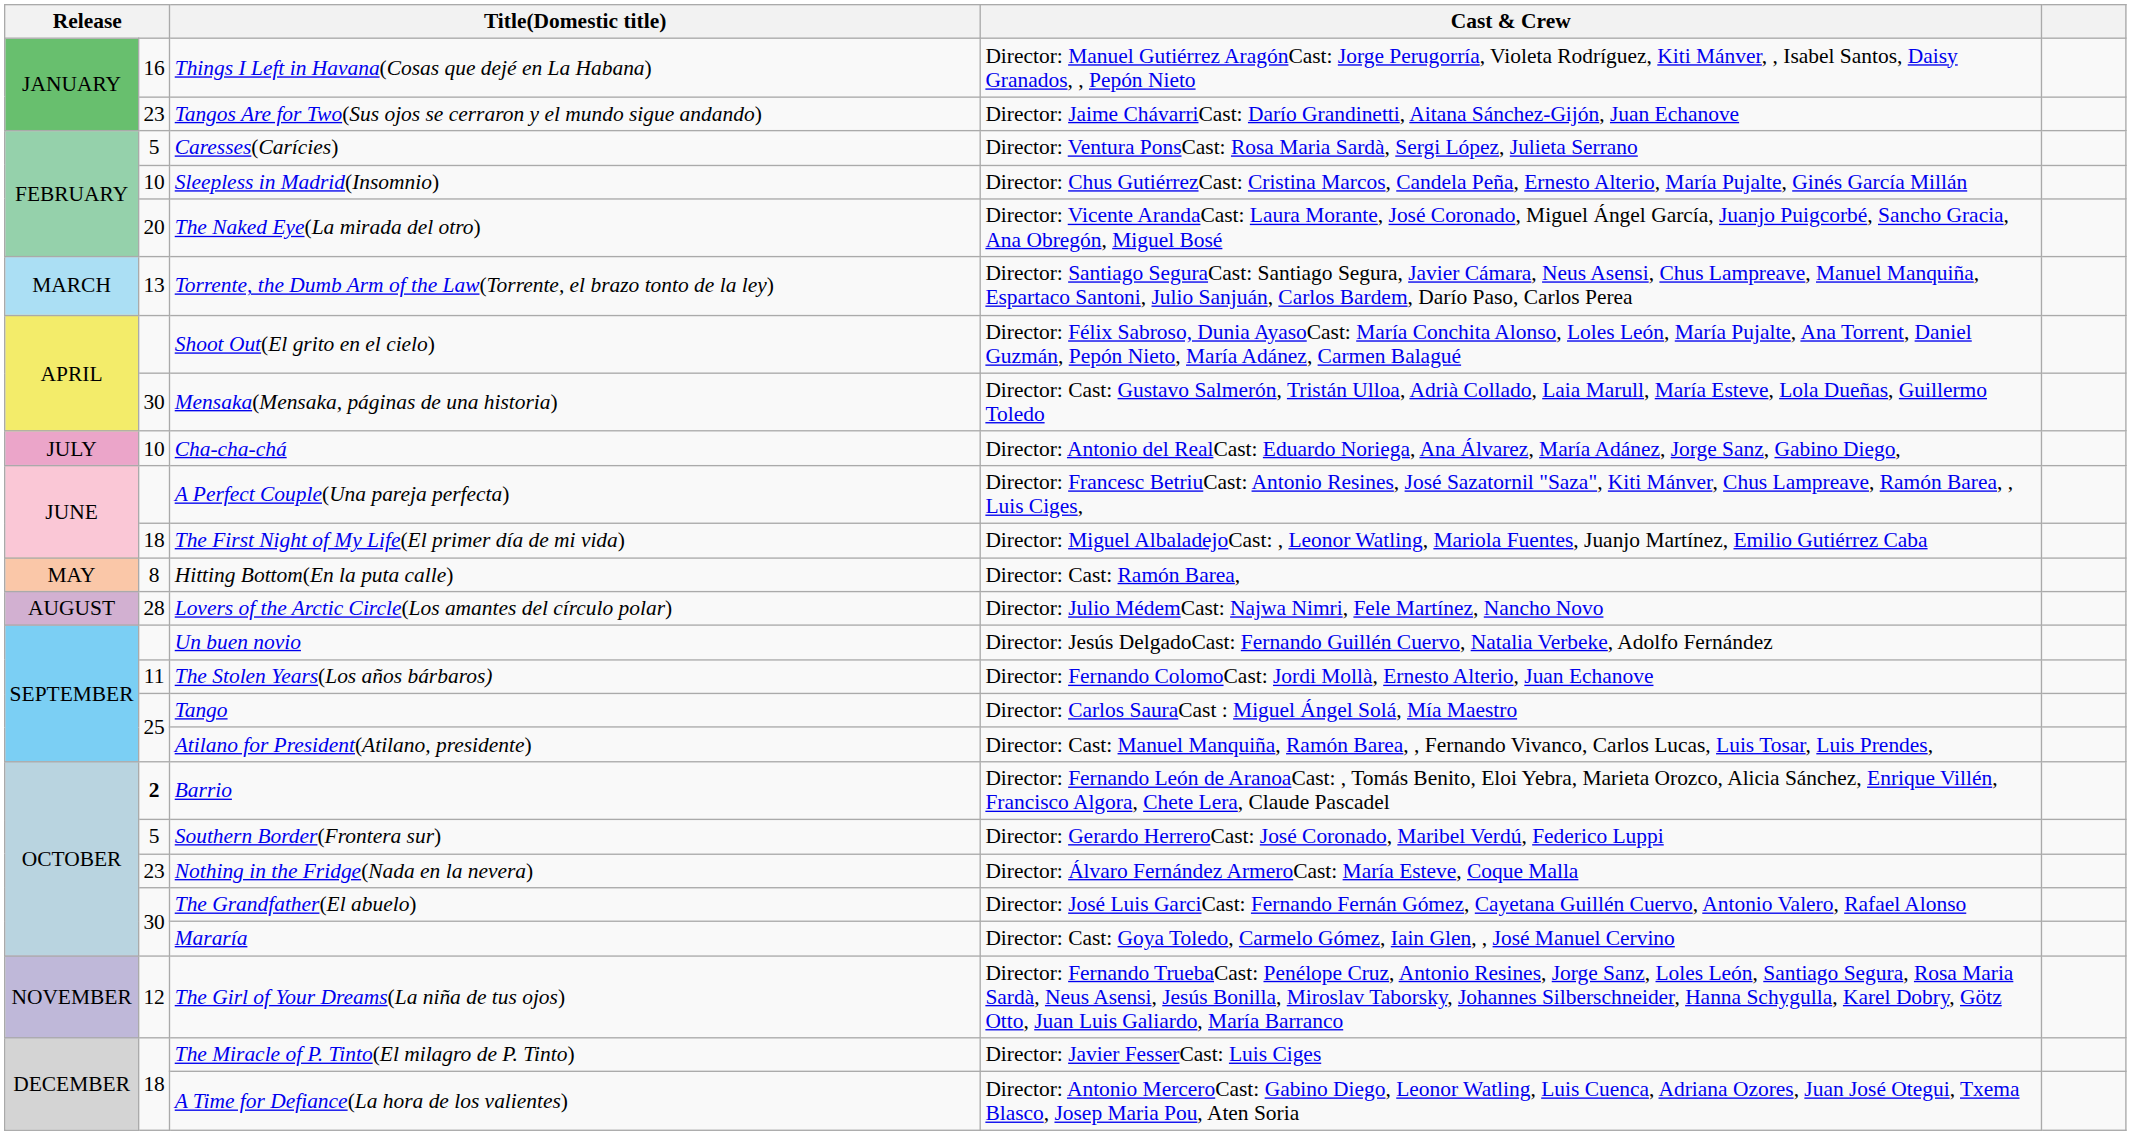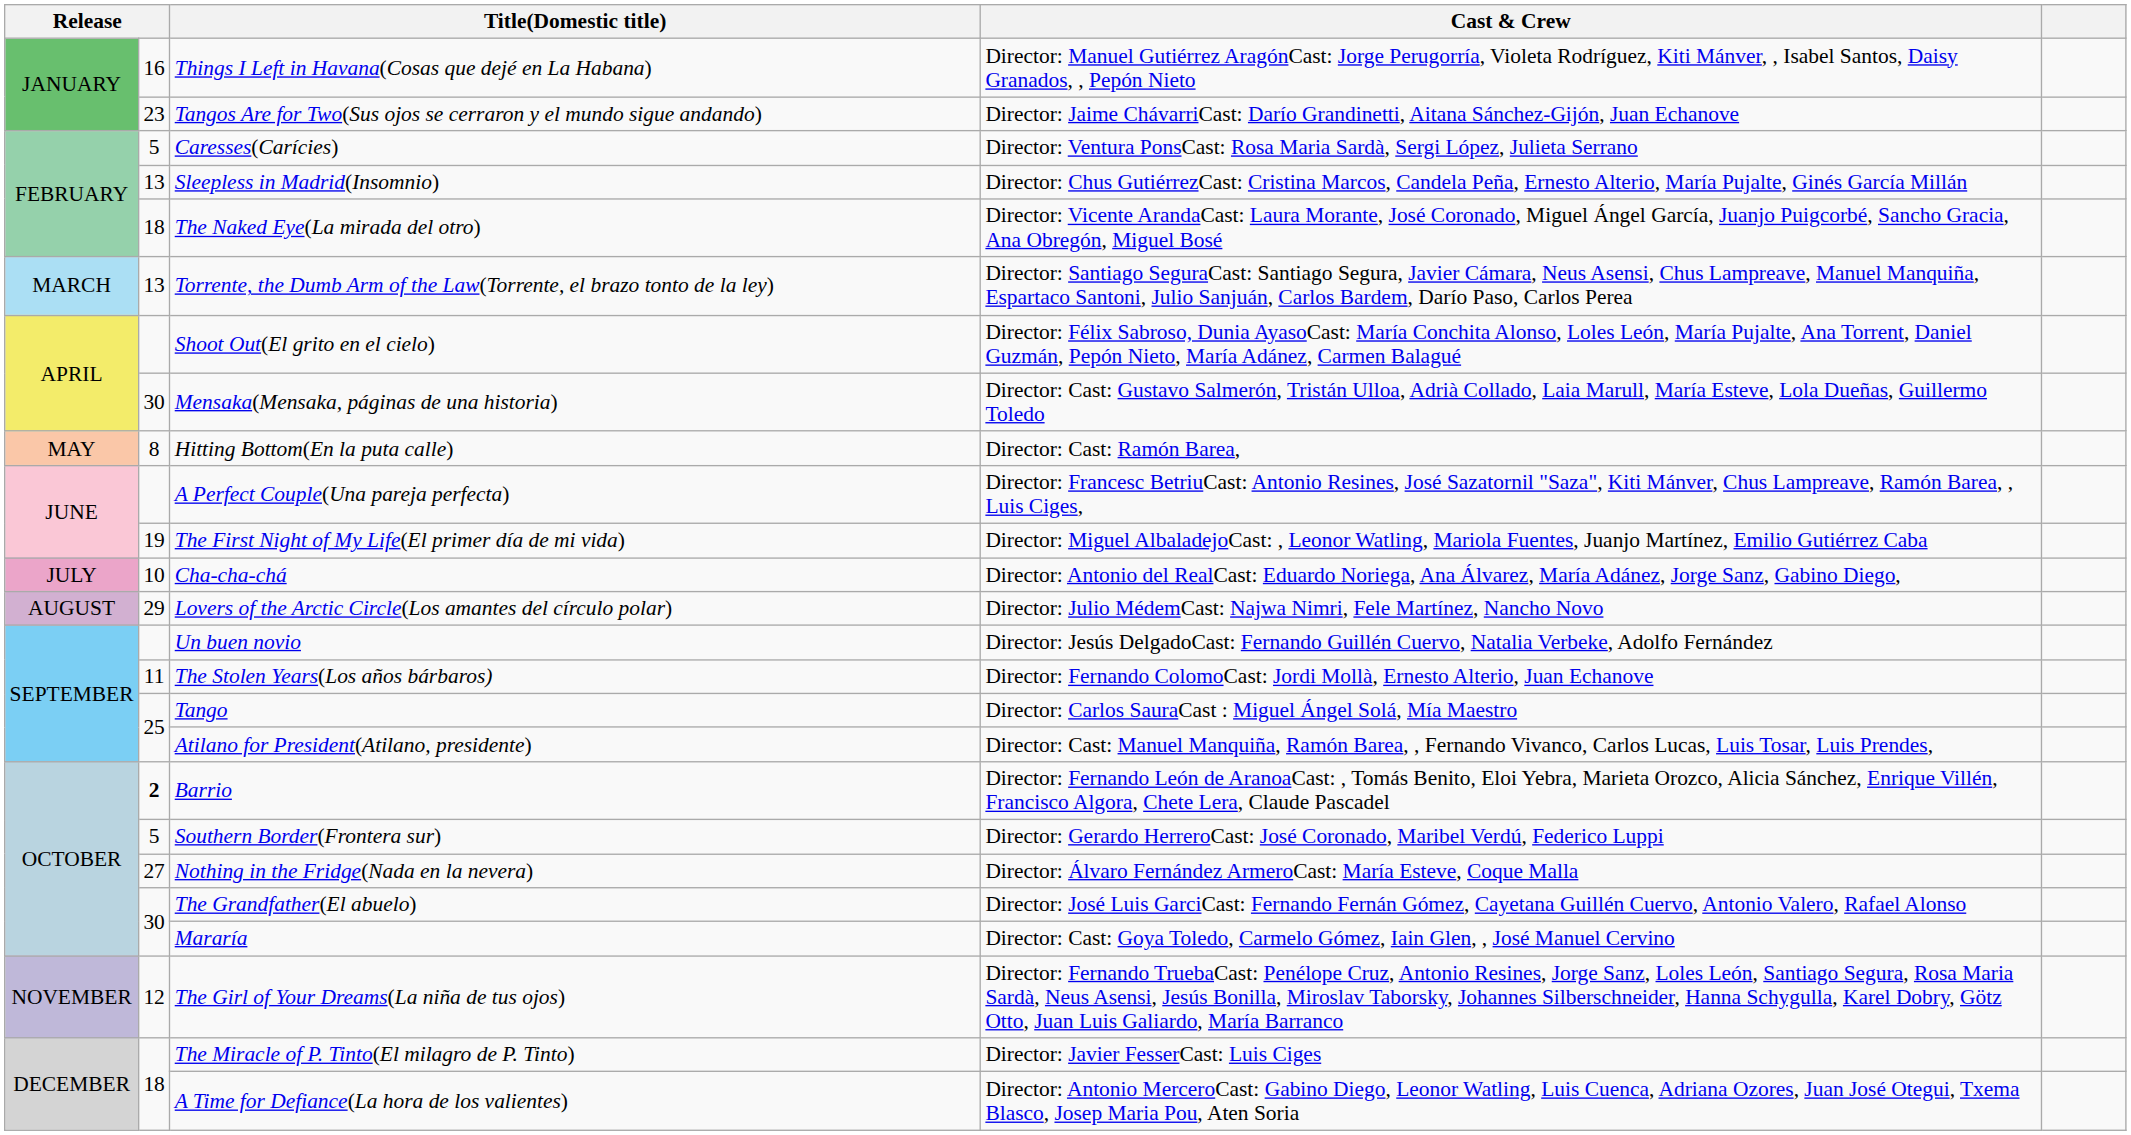Sleepless in Madrid(Insomnio) | column 2: 10 -> 13
The Naked Eye(La mirada del otro) | column 2: 20 -> 18
rows swapped: Hitting Bottom(En la puta calle) <-> Cha-cha-chá
The First Night of My Life(El primer día de mi vida) | column 2: 18 -> 19
Lovers of the Arctic Circle(Los amantes del círculo polar) | column 2: 28 -> 29
Nothing in the Fridge(Nada en la nevera) | column 2: 23 -> 27
